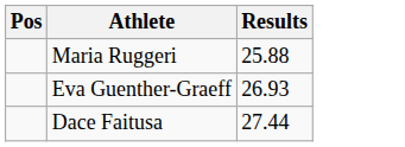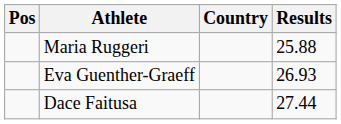+ column: Country
